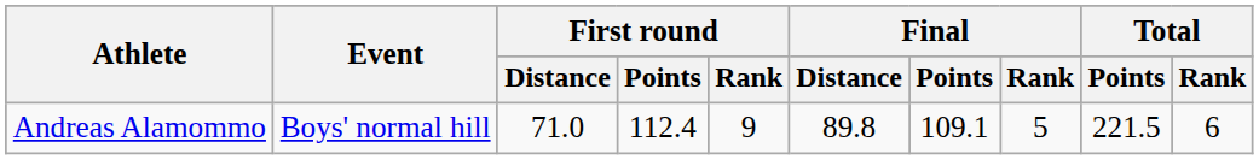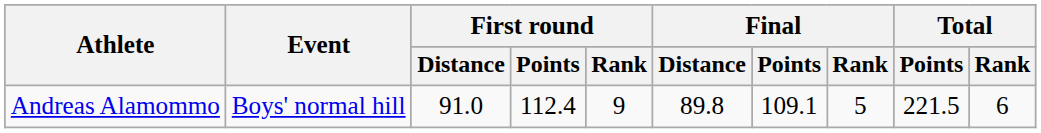Andreas Alamommo | First round / Distance: 71.0 -> 91.0
